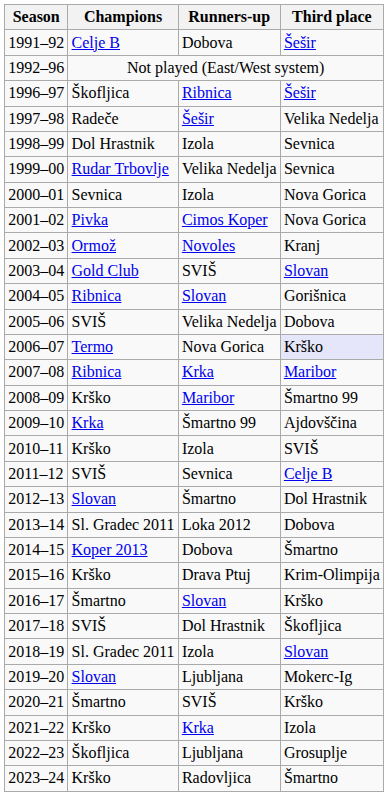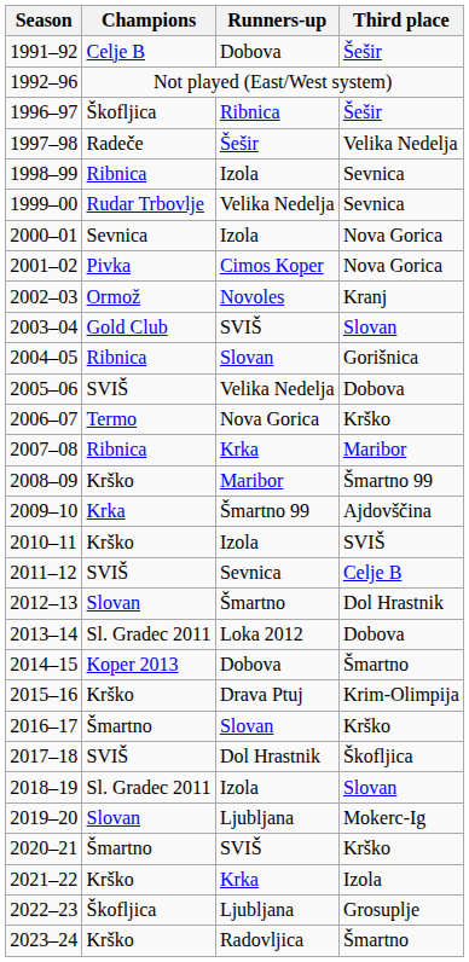1998–99 | Champions: Dol Hrastnik -> Ribnica
2006–07 | Third place: lavender background -> no background
